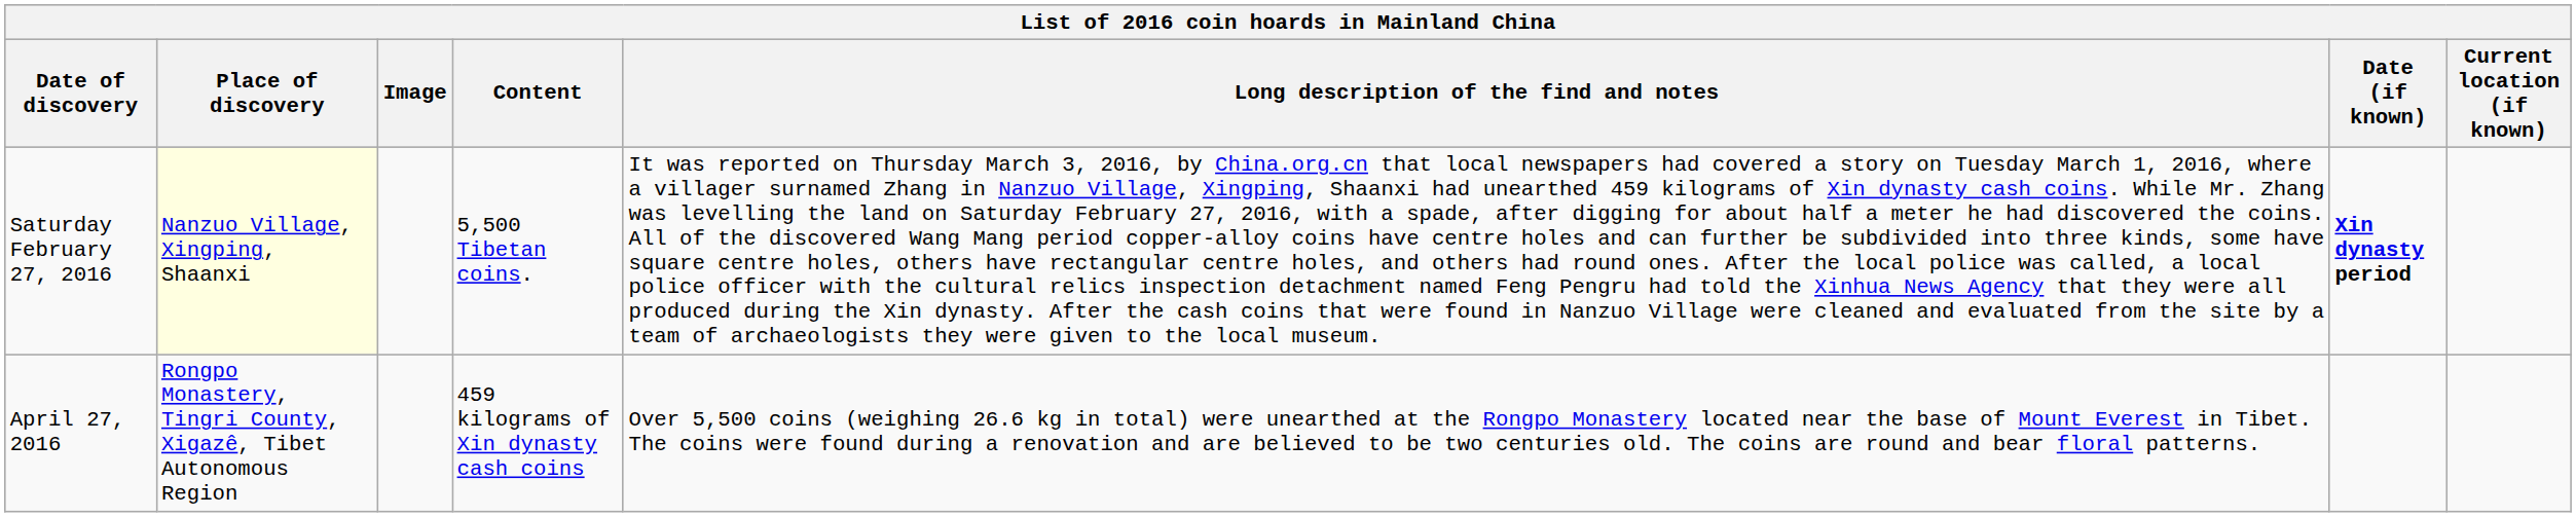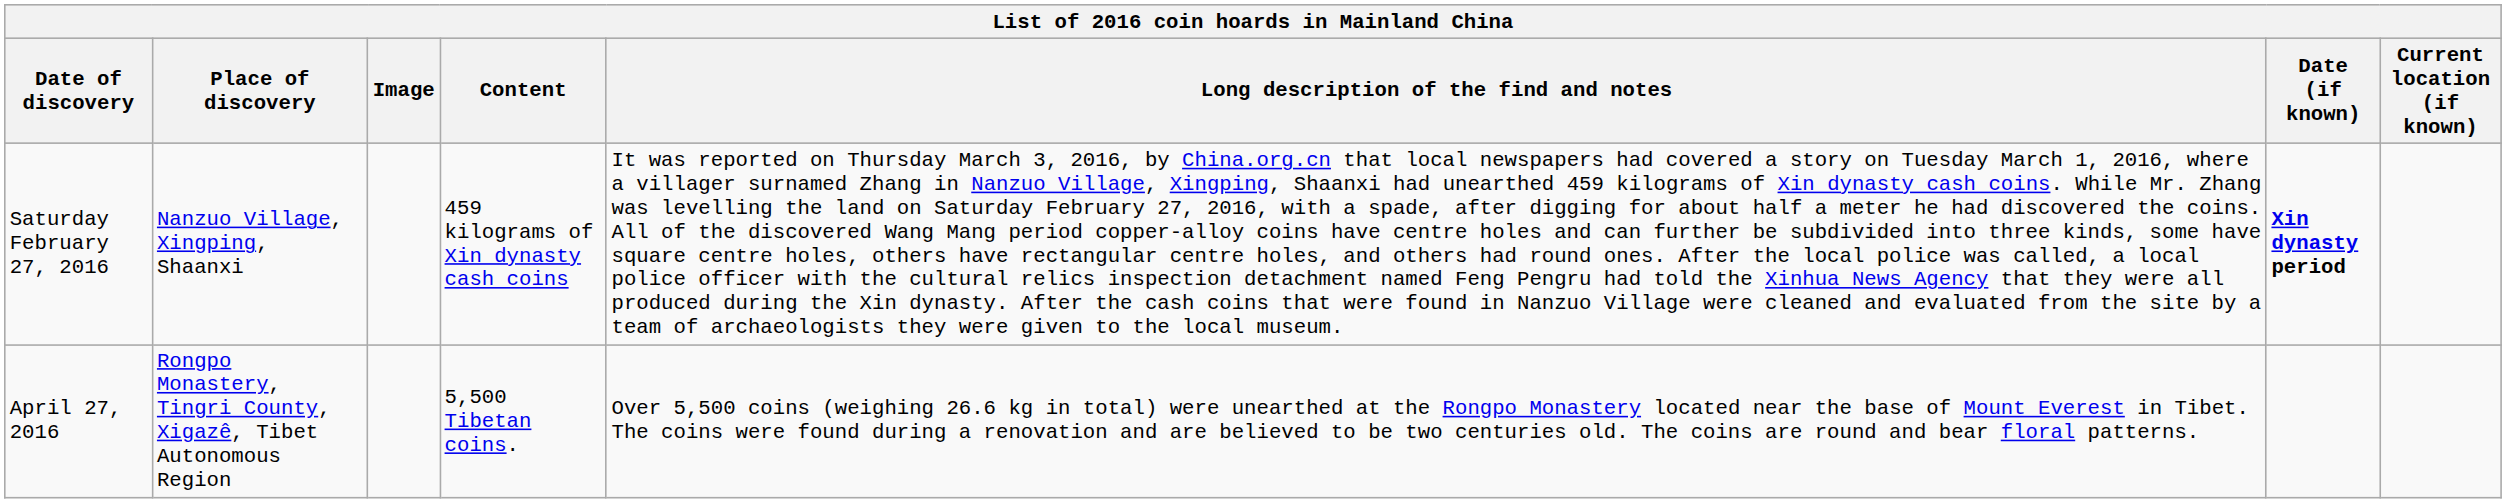Saturday February 27, 2016 | Place of discovery: lightyellow background -> no background
Saturday February 27, 2016 | Content: 5,500 Tibetan coins. -> 459 kilograms of Xin dynasty cash coins
April 27, 2016 | Content: 459 kilograms of Xin dynasty cash coins -> 5,500 Tibetan coins.
